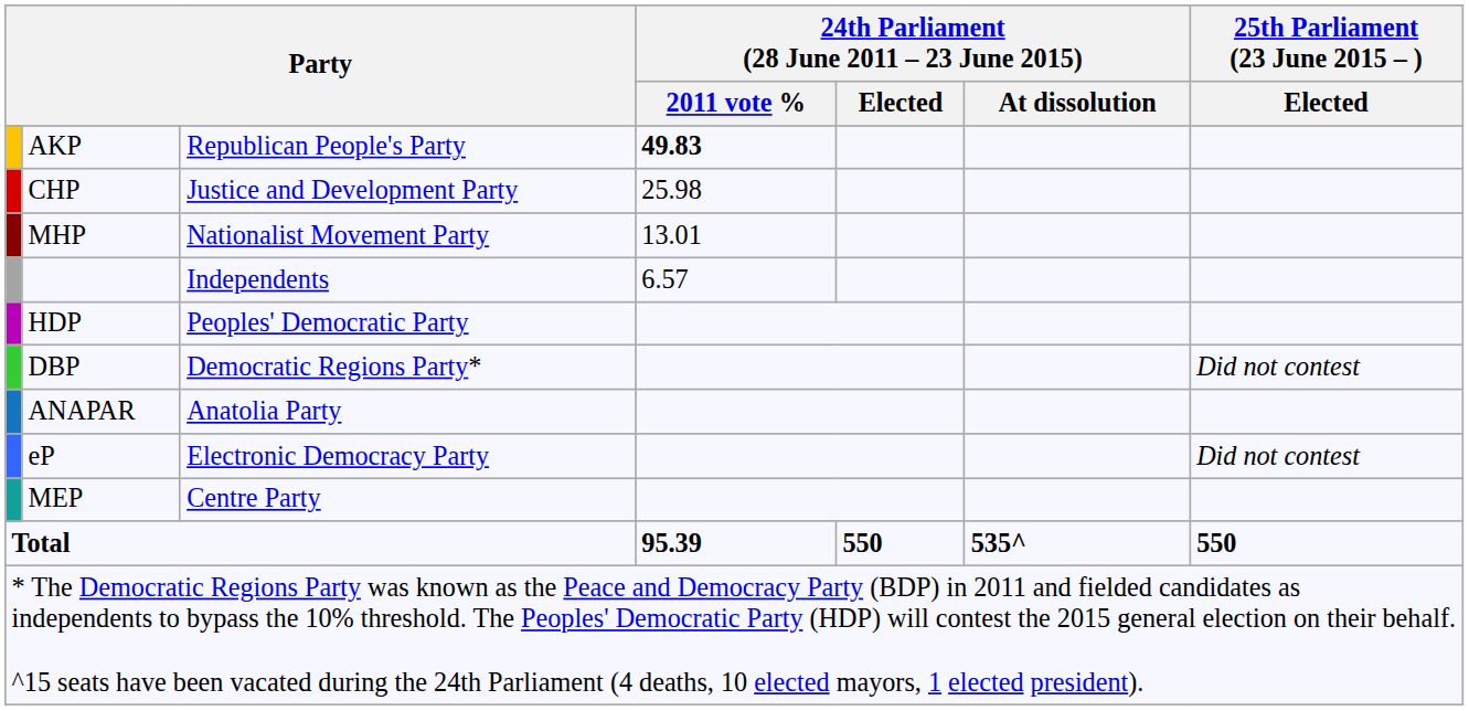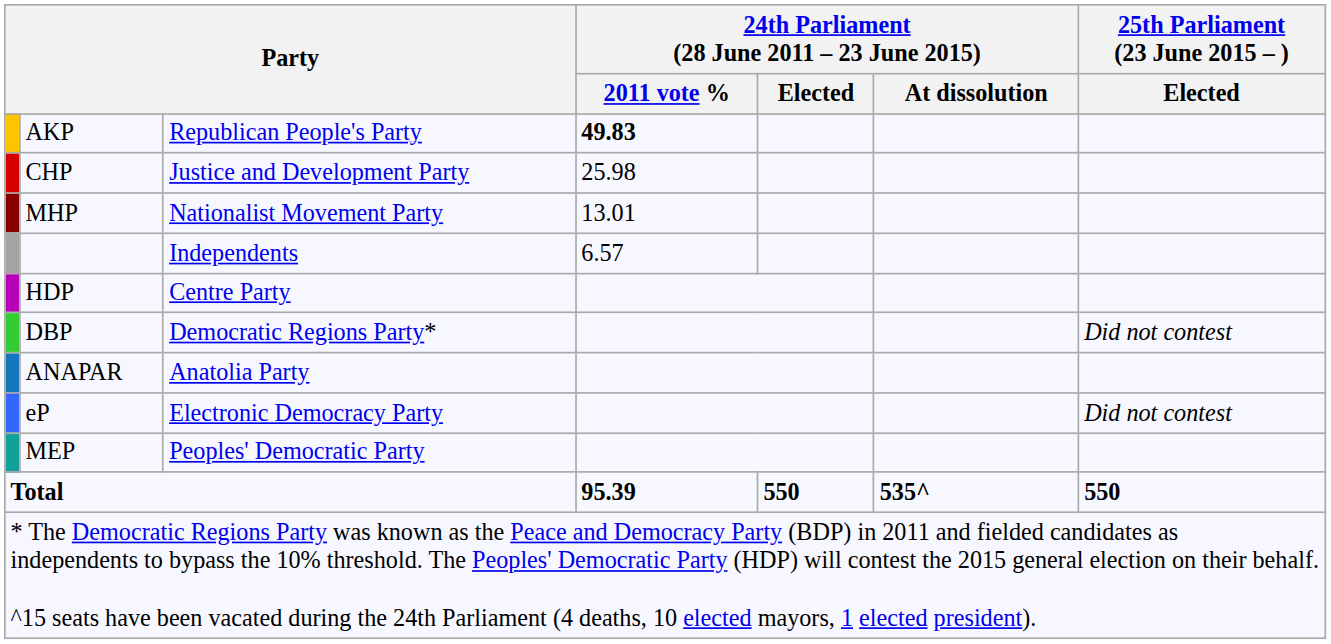HDP | column 3: Peoples' Democratic Party -> Centre Party
MEP | column 3: Centre Party -> Peoples' Democratic Party
